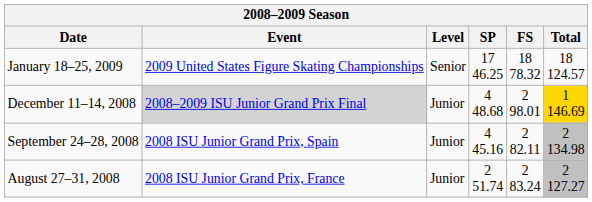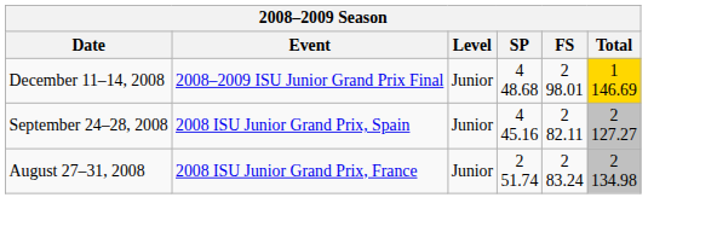- row: January 18–25, 2009 | 2009 United States Figure Skating Championships | Senior | 17 46.25 | 18 78.32 | 18 124.57
December 11–14, 2008 | Event: lightgrey background -> no background
September 24–28, 2008 | Total: 2 134.98 -> 2 127.27
August 27–31, 2008 | Total: 2 127.27 -> 2 134.98
